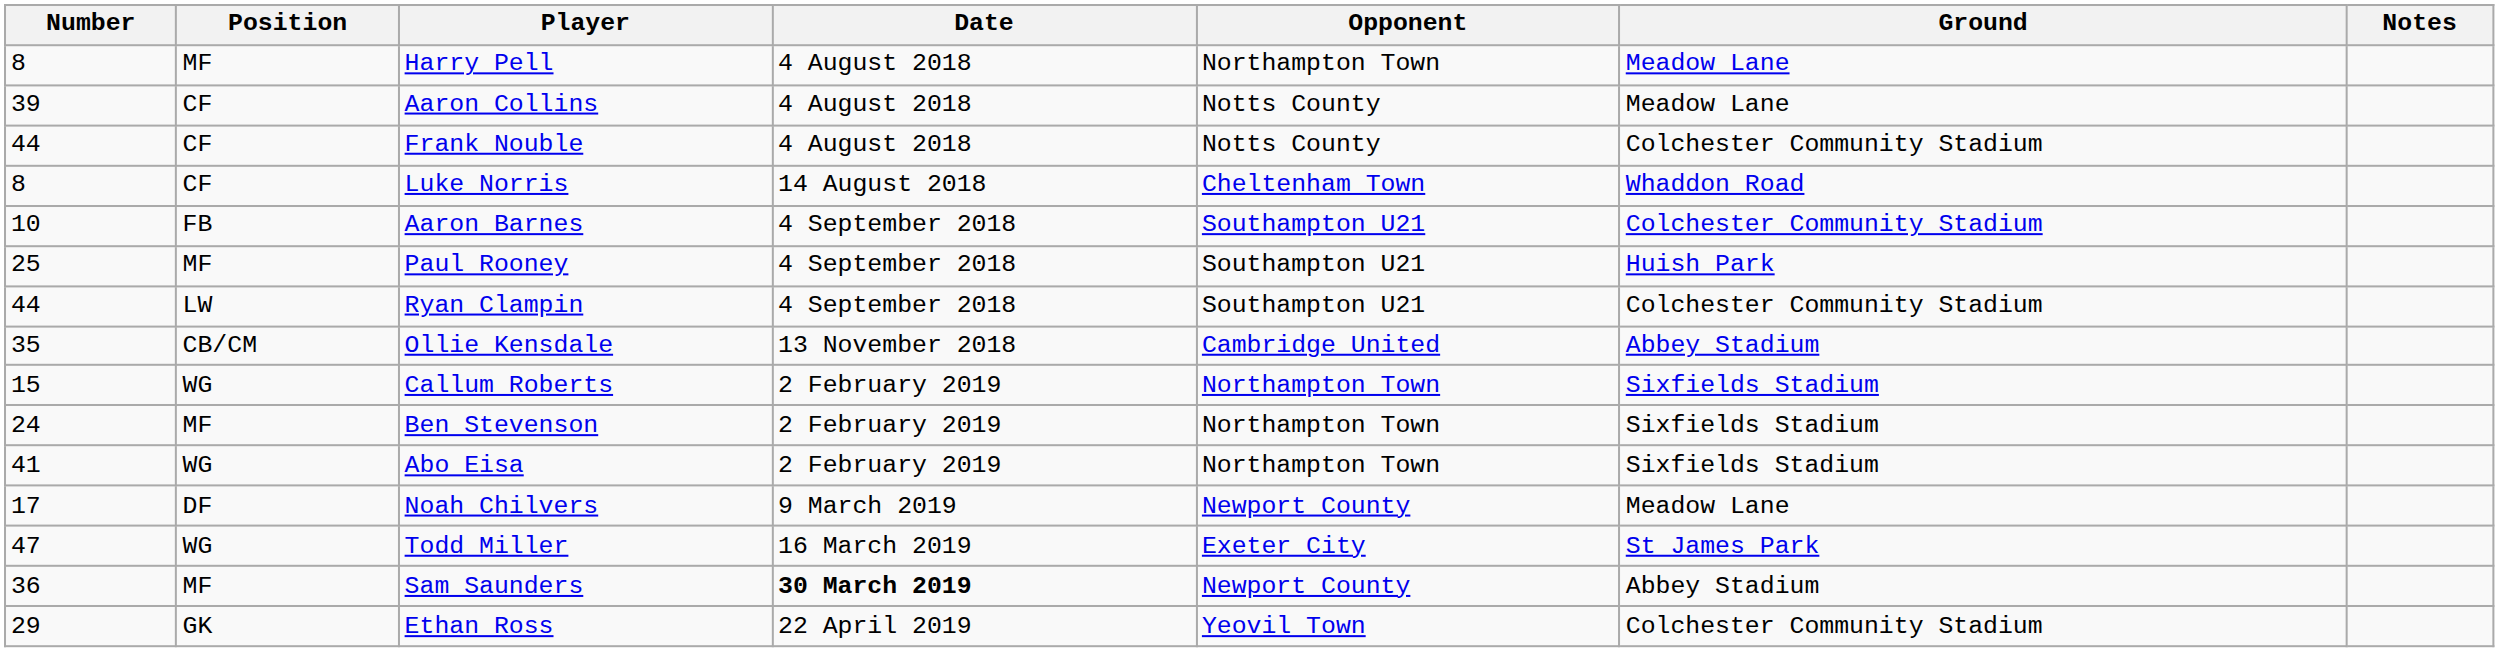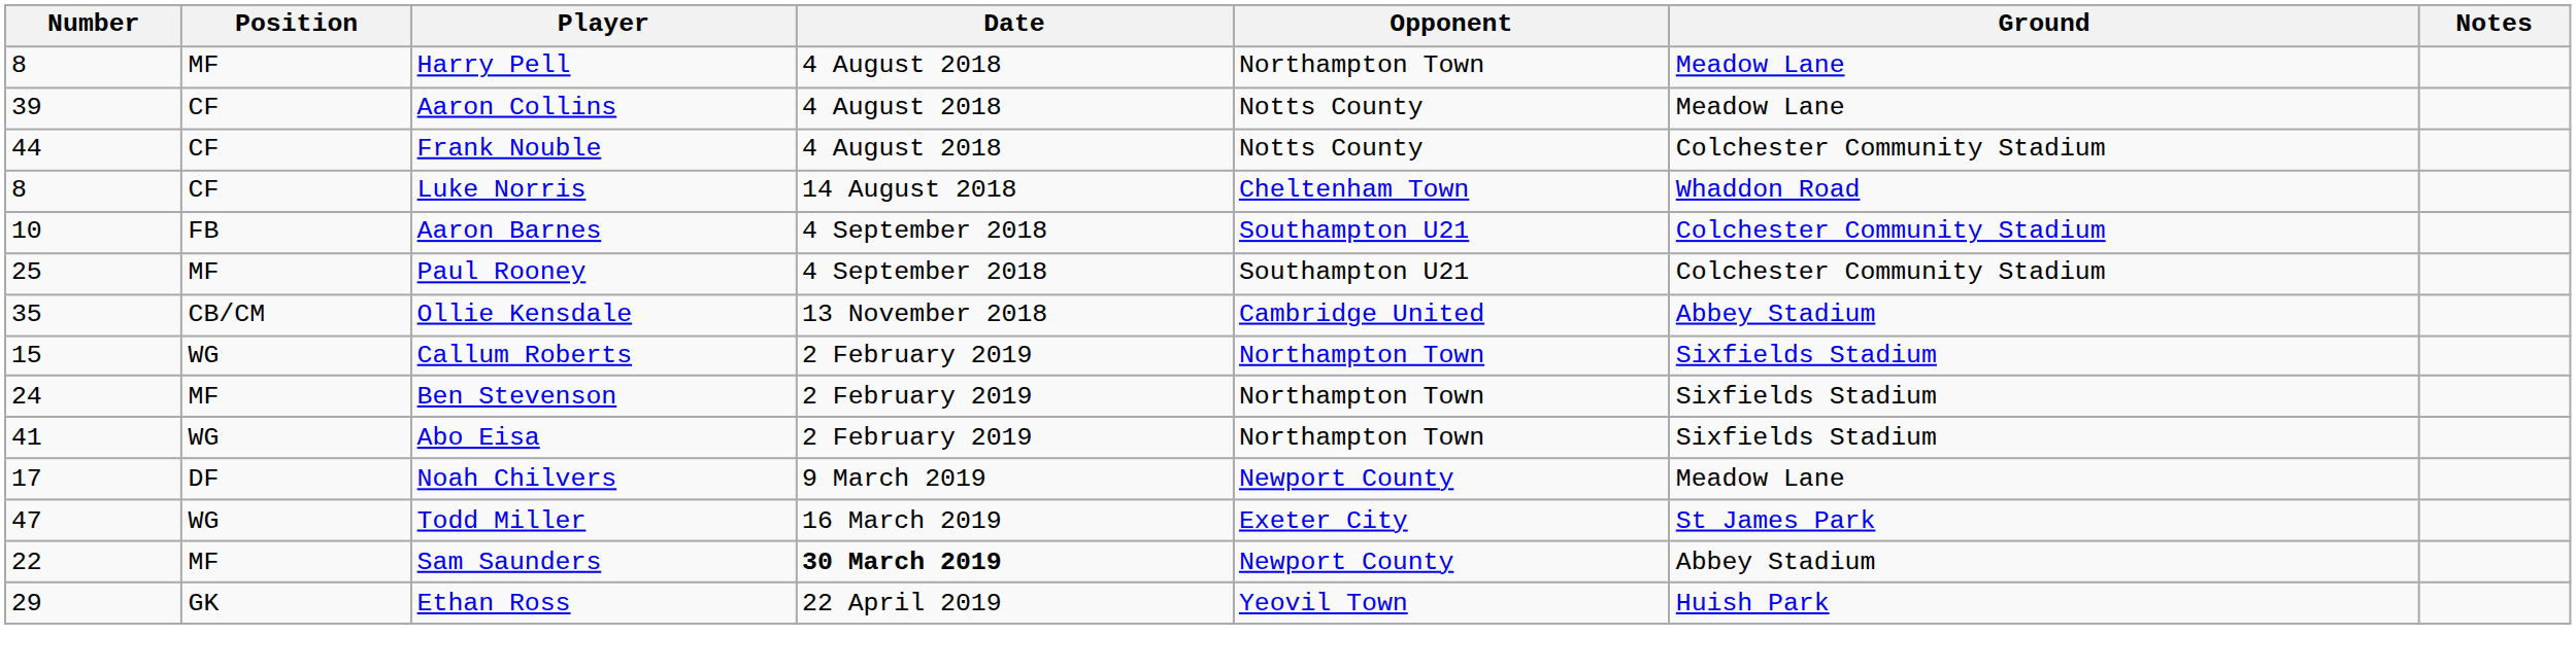Paul Rooney | Ground: Huish Park -> Colchester Community Stadium
- row: 44 | LW | Ryan Clampin | 4 September 2018 | Southampton U21 | Colchester Community Stadium
Sam Saunders | Number: 36 -> 22
Ethan Ross | Ground: Colchester Community Stadium -> Huish Park
